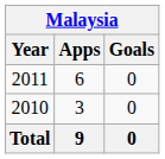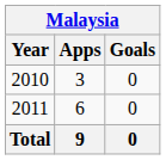rows swapped: 2010 <-> 2011
